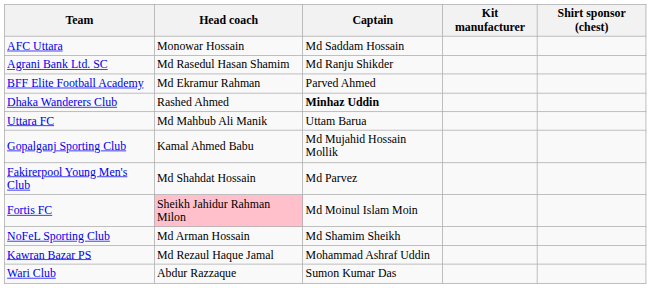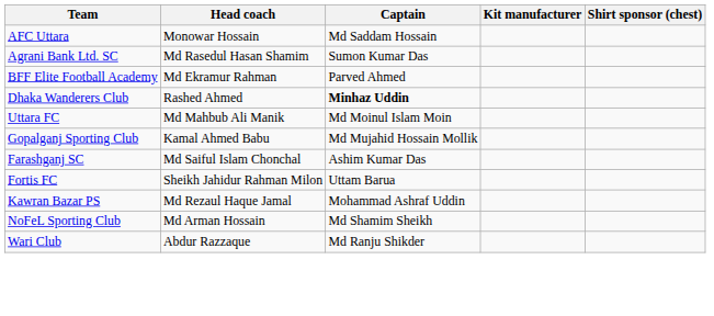Agrani Bank Ltd. SC | Captain: Md Ranju Shikder -> Sumon Kumar Das
Uttara FC | Captain: Uttam Barua -> Md Moinul Islam Moin
- row: Fakirerpool Young Men's Club | Md Shahdat Hossain | Md Parvez
+ row: Farashganj SC | Md Saiful Islam Chonchal | Ashim Kumar Das
Fortis FC | Head coach: pink background -> no background
Fortis FC | Captain: Md Moinul Islam Moin -> Uttam Barua
rows swapped: Kawran Bazar PS <-> NoFeL Sporting Club
Wari Club | Captain: Sumon Kumar Das -> Md Ranju Shikder
